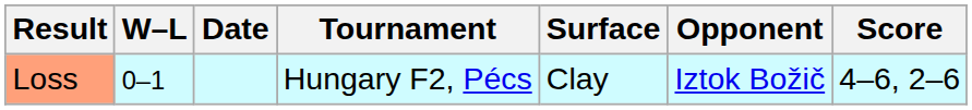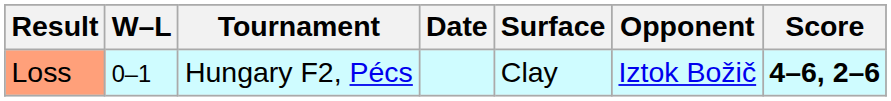columns swapped: Date <-> Tournament
Loss | Score: normal -> bold
